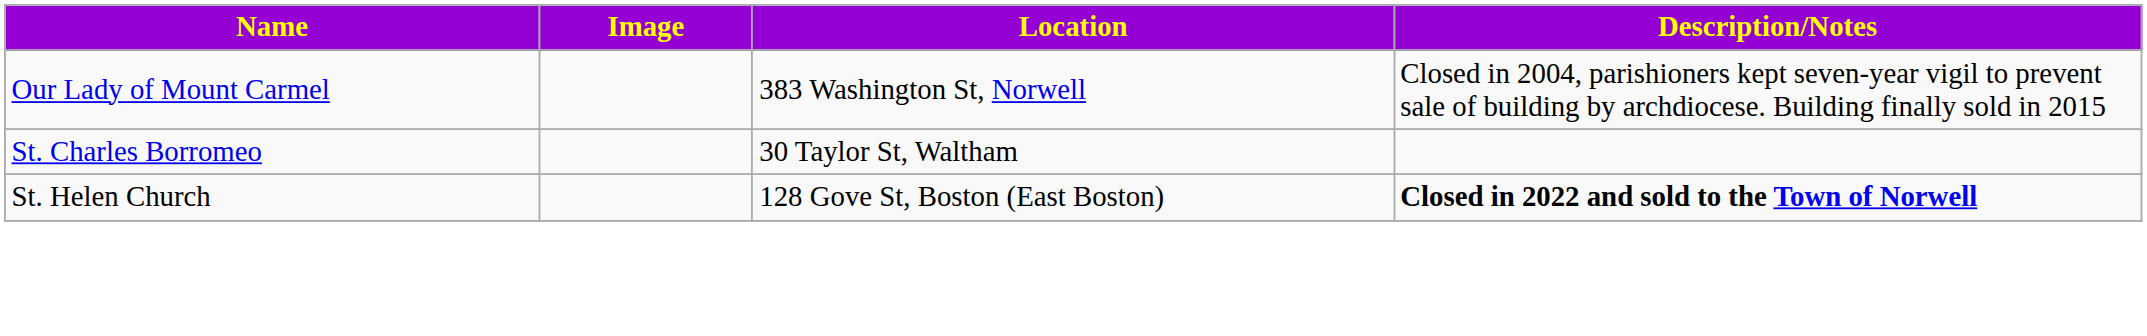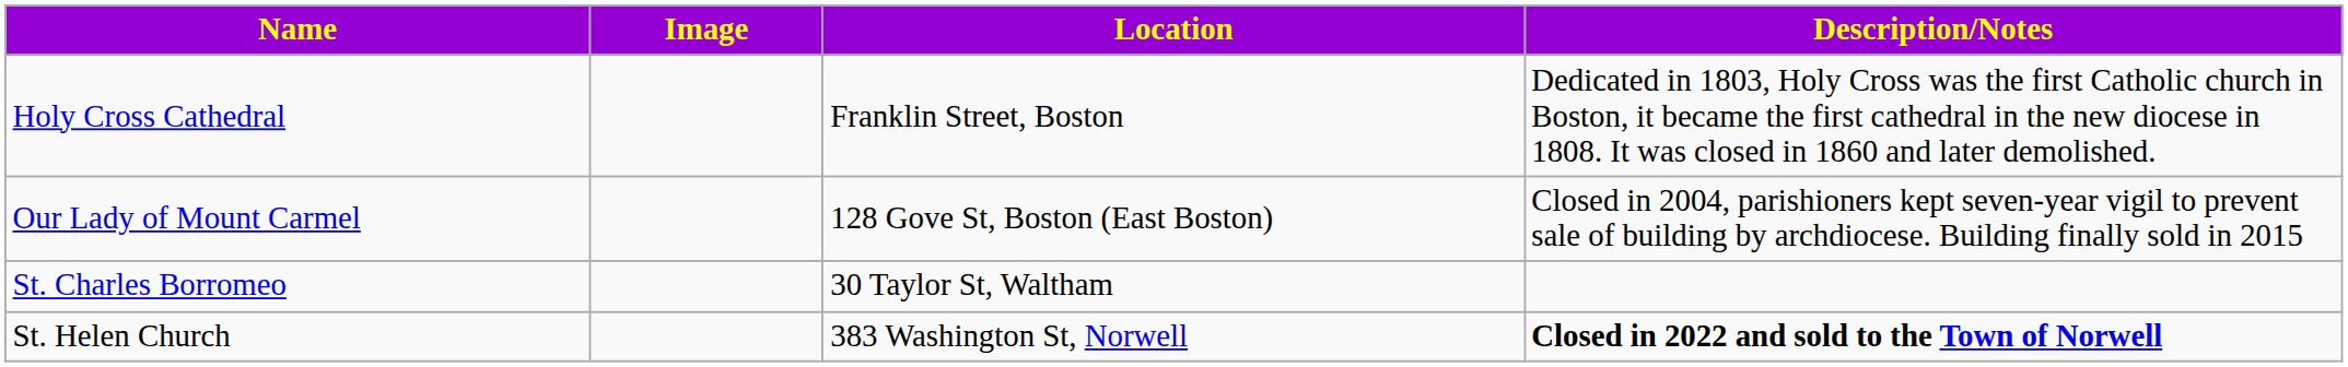+ row: Holy Cross Cathedral | Franklin Street, Boston | Dedicated in 1803, Holy Cross was the first Catholic church in Boston, it became the first cathedral in the new diocese in 1808. It was closed in 1860 and later demolished.
Our Lady of Mount Carmel | Location: 383 Washington St, Norwell -> 128 Gove St, Boston (East Boston)
St. Helen Church | Location: 128 Gove St, Boston (East Boston) -> 383 Washington St, Norwell
